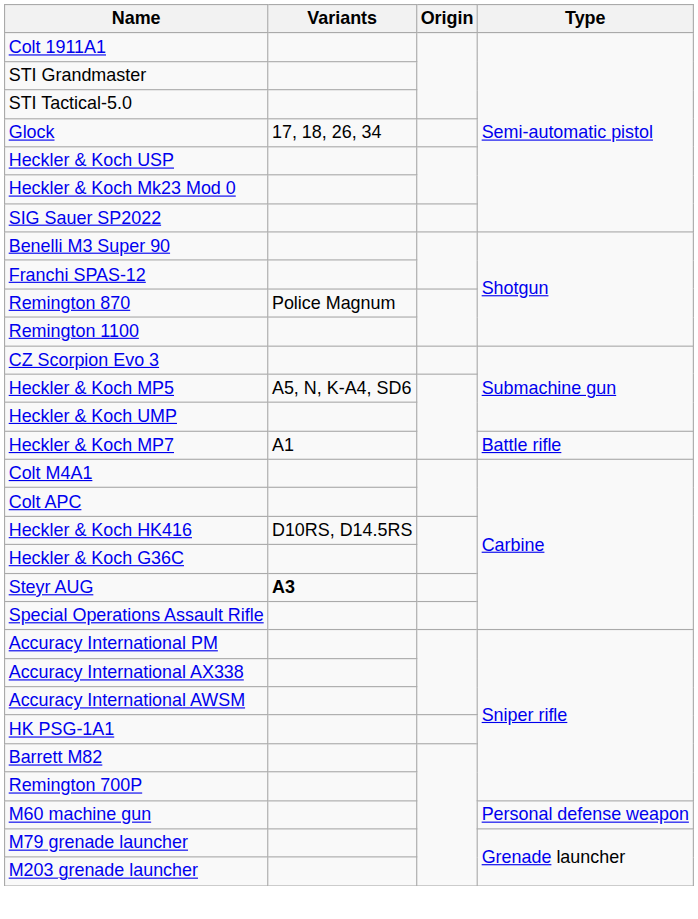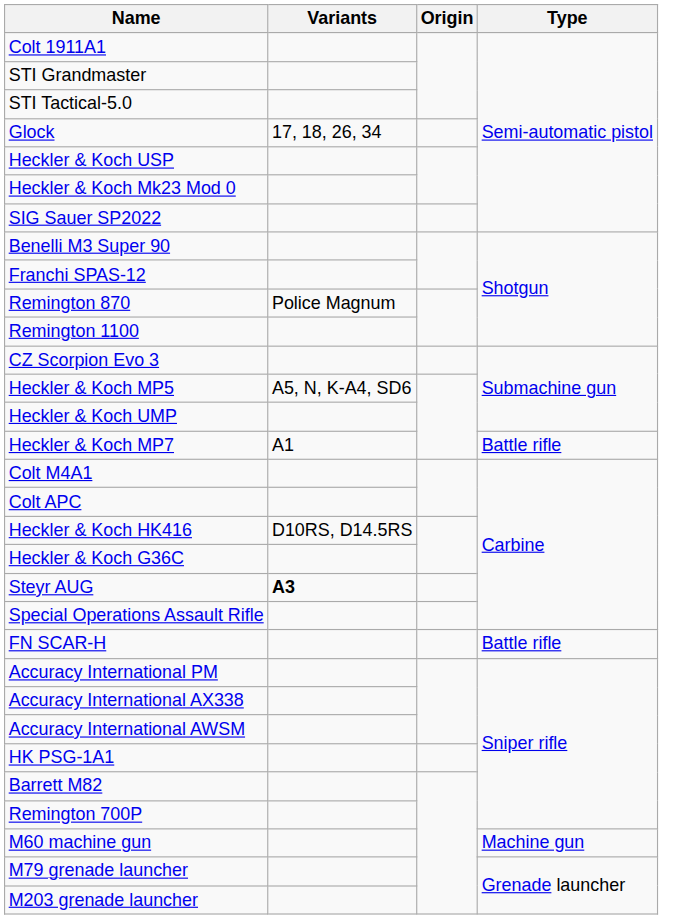+ row: FN SCAR-H | Battle rifle
M60 machine gun | Type: Personal defense weapon -> Machine gun
